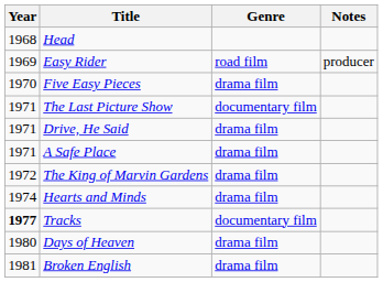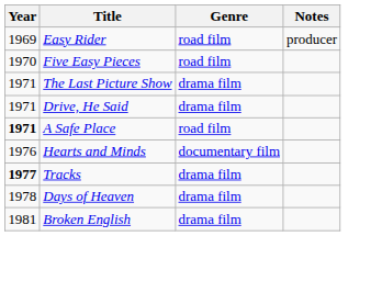- row: 1968 | Head
Five Easy Pieces | Genre: drama film -> road film
The Last Picture Show | Genre: documentary film -> drama film
A Safe Place | Year: normal -> bold
A Safe Place | Genre: drama film -> road film
- row: 1972 | The King of Marvin Gardens | drama film
Hearts and Minds | Year: 1974 -> 1976
Hearts and Minds | Genre: drama film -> documentary film
Tracks | Genre: documentary film -> drama film
Days of Heaven | Year: 1980 -> 1978
